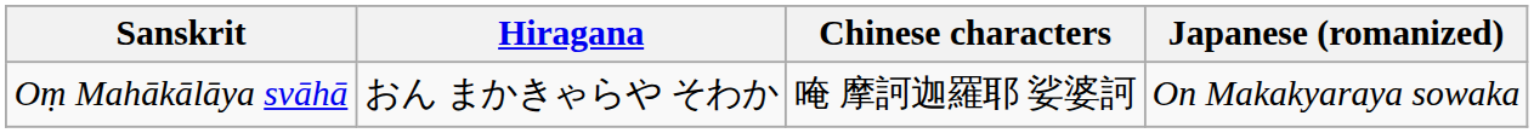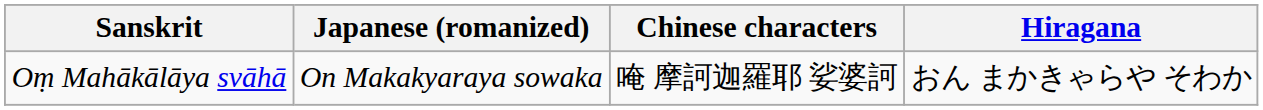columns swapped: Japanese (romanized) <-> Hiragana
